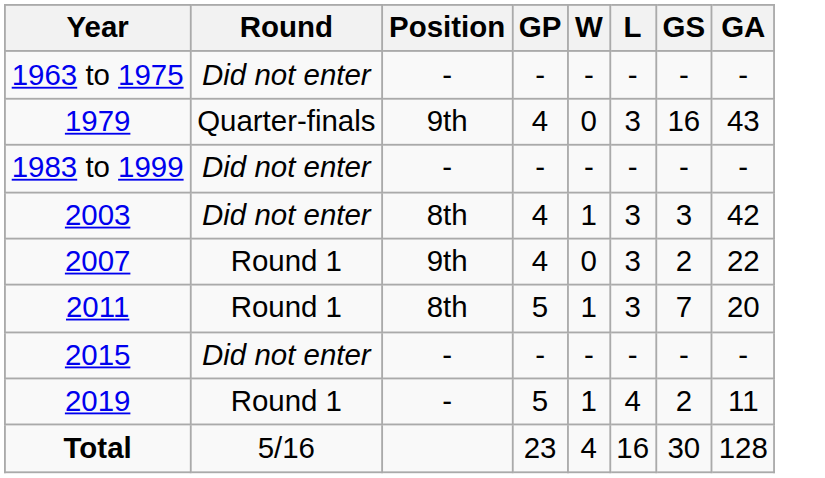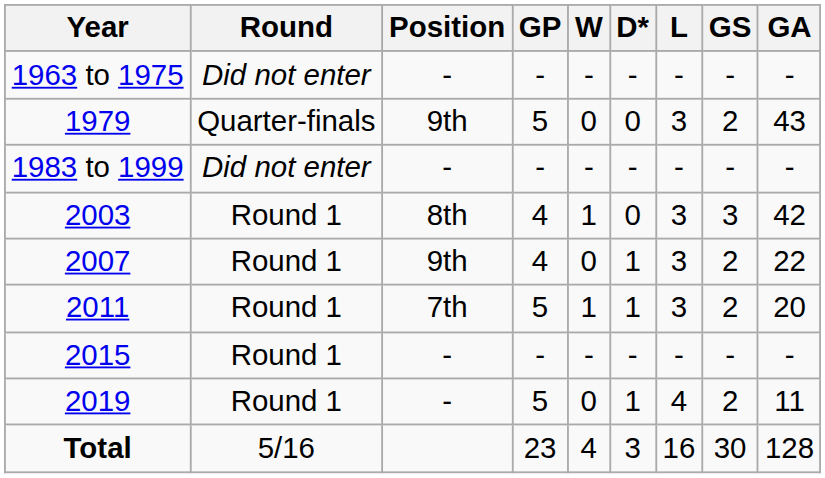+ column: D* | - | 0 | - | 0 | 1 | 1 | - | 1 | 3
1979 | GP: 4 -> 5
1979 | GS: 16 -> 2
2003 | Round: Did not enter -> Round 1
2011 | Position: 8th -> 7th
2011 | GS: 7 -> 2
2015 | Round: Did not enter -> Round 1
2019 | W: 1 -> 0
